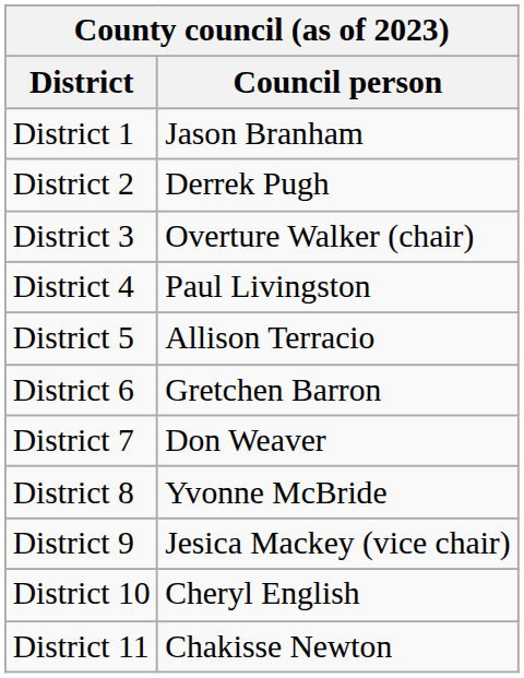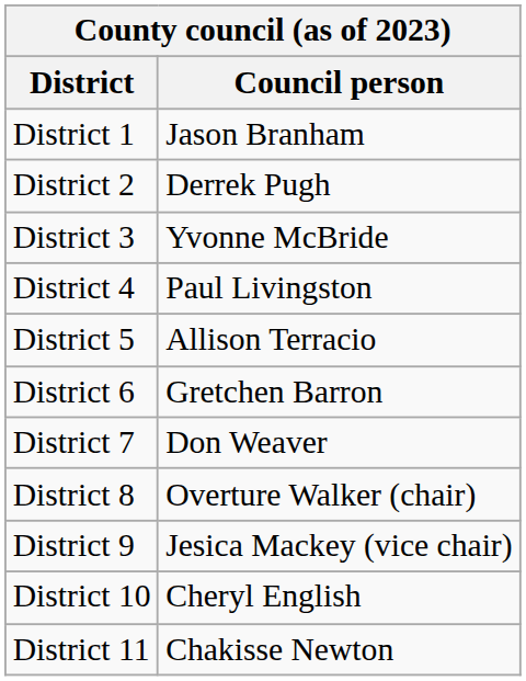District 3 | Council person: Overture Walker (chair) -> Yvonne McBride
District 8 | Council person: Yvonne McBride -> Overture Walker (chair)
